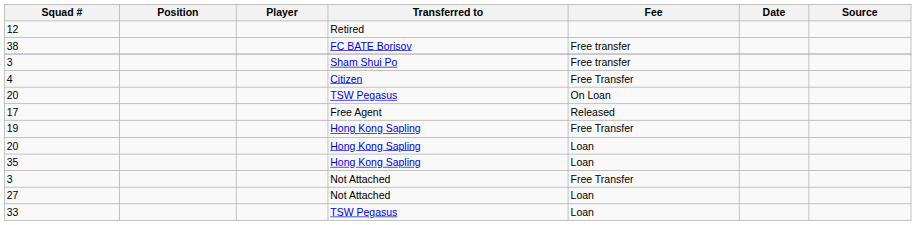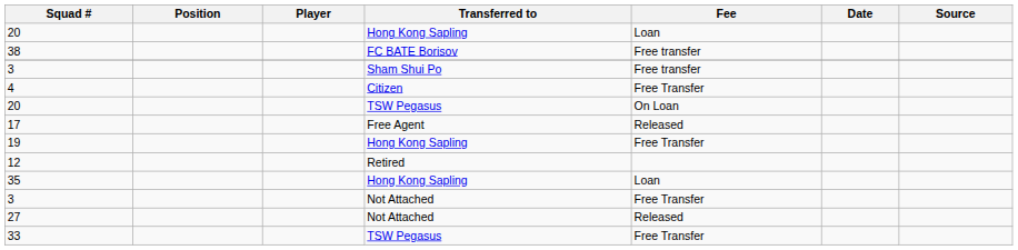rows swapped: 12 <-> 20 / Hong Kong Sapling
27 | Fee: Loan -> Released
33 | Fee: Loan -> Free Transfer
